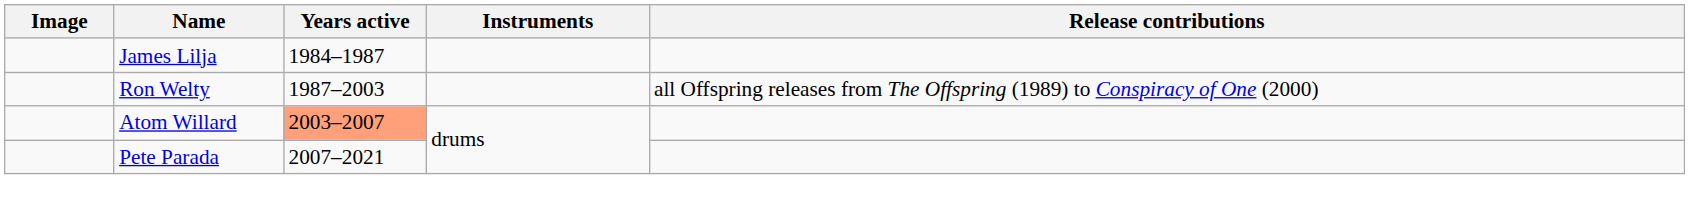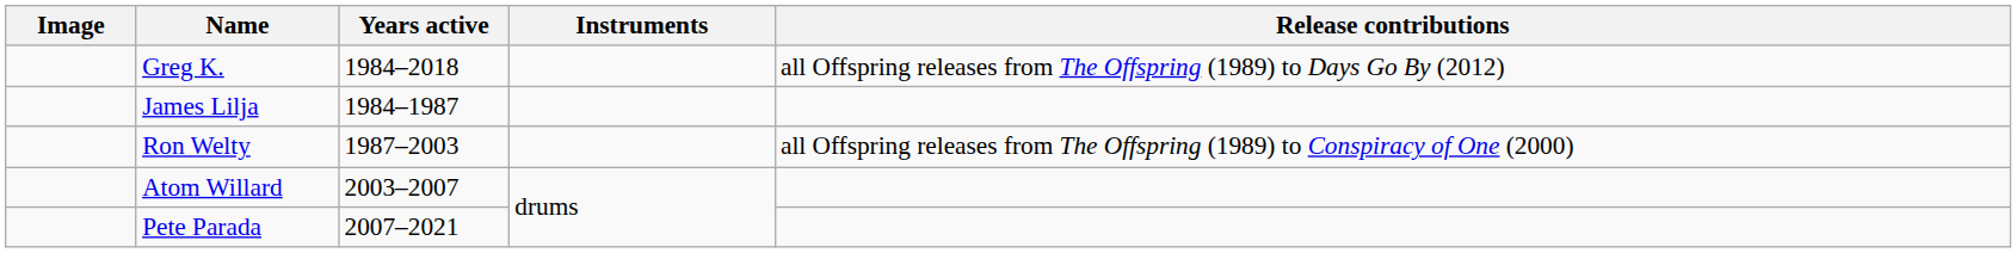+ row: Greg K. | 1984–2018 | all Offspring releases from The Offspring (1989) to Days Go By (2012)
Atom Willard | Years active: lightsalmon background -> no background
